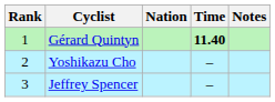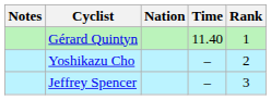columns swapped: Rank <-> Notes
Gérard Quintyn | Time: bold -> normal
